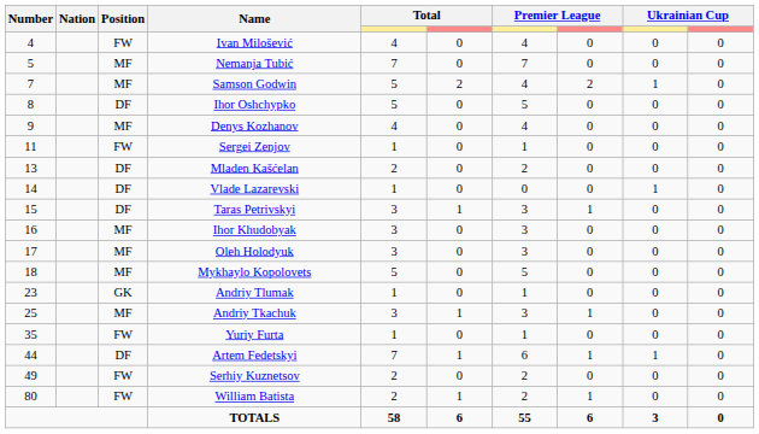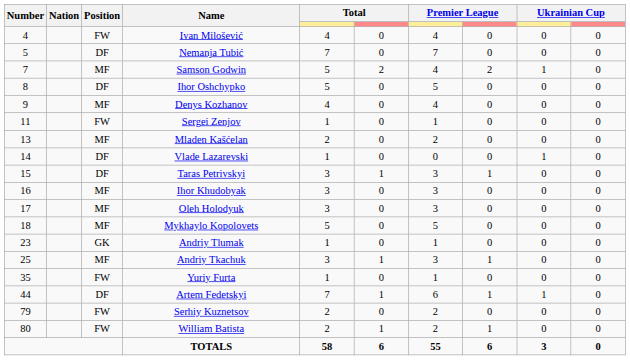Nemanja Tubić | Position: MF -> DF
Mladen Kašćelan | Position: DF -> MF
Serhiy Kuznetsov | Number: 49 -> 79
